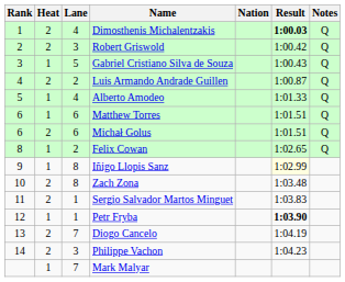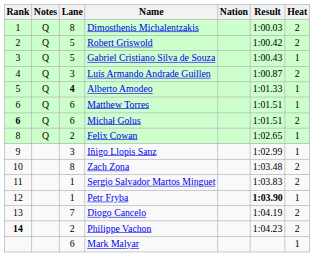columns swapped: Heat <-> Notes
Dimosthenis Michalentzakis | Lane: 4 -> 8
Dimosthenis Michalentzakis | Result: bold -> normal
Robert Griswold | Lane: 3 -> 5
Luis Armando Andrade Guillen | Lane: 2 -> 3
Alberto Amodeo | Lane: normal -> bold
Michał Golus | Rank: normal -> bold
Iñigo Llopis Sanz | Lane: 8 -> 3
Iñigo Llopis Sanz | Result: lightyellow background -> no background
Philippe Vachon | Rank: normal -> bold
Philippe Vachon | Lane: 3 -> 2
Mark Malyar | Lane: 7 -> 6
